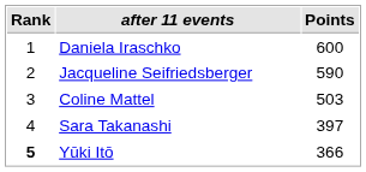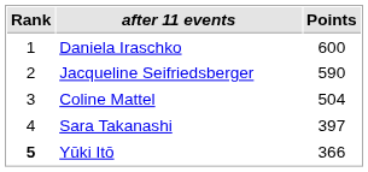Coline Mattel | Points: 503 -> 504
